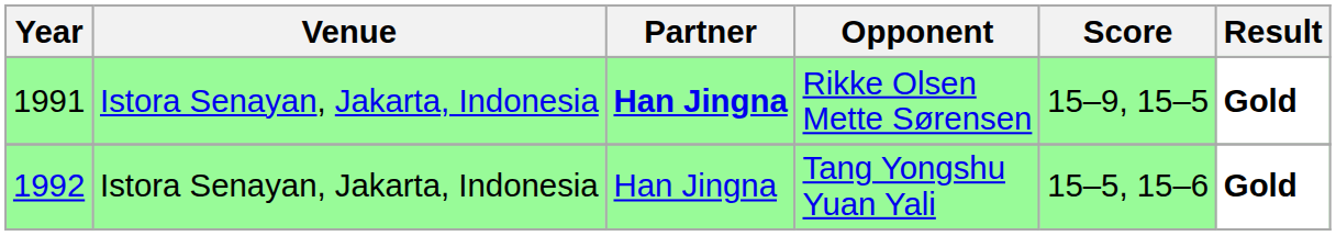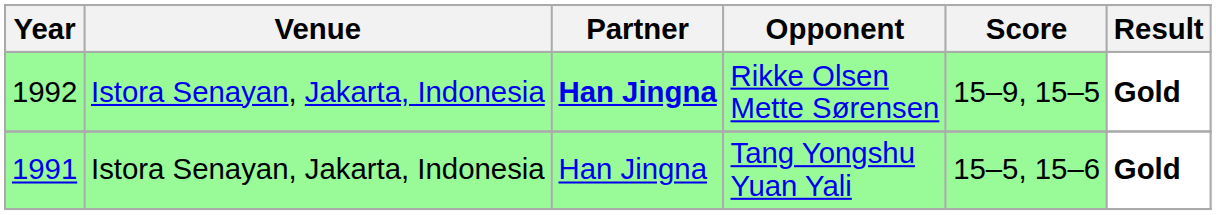Rikke Olsen Mette Sørensen | Year: 1991 -> 1992
Tang Yongshu Yuan Yali | Year: 1992 -> 1991
